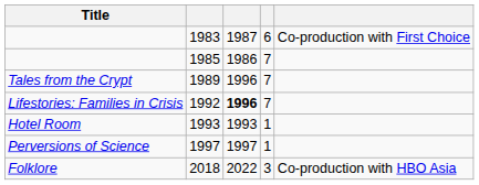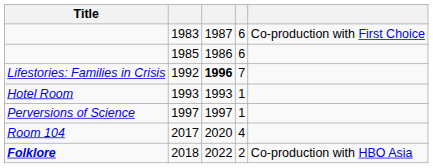1985 | column 4: 7 -> 6
- row: Tales from the Crypt | 1989 | 1996 | 7
+ row: Room 104 | 2017 | 2020 | 4
2018 | Title: normal -> bold
2018 | column 4: 3 -> 2
